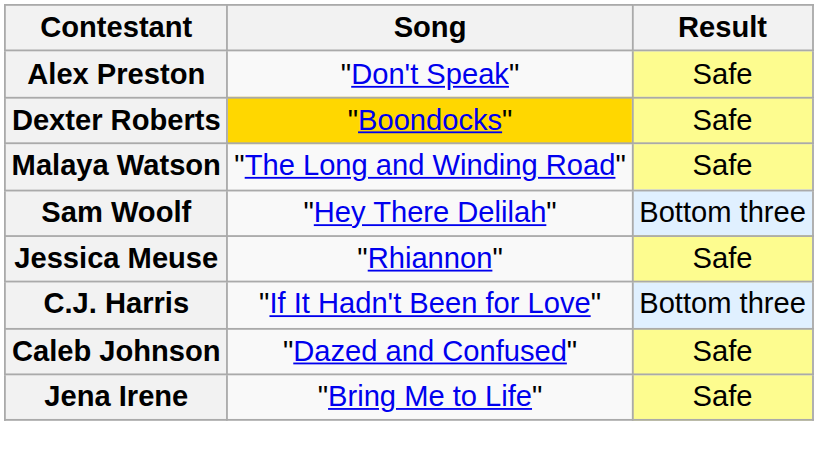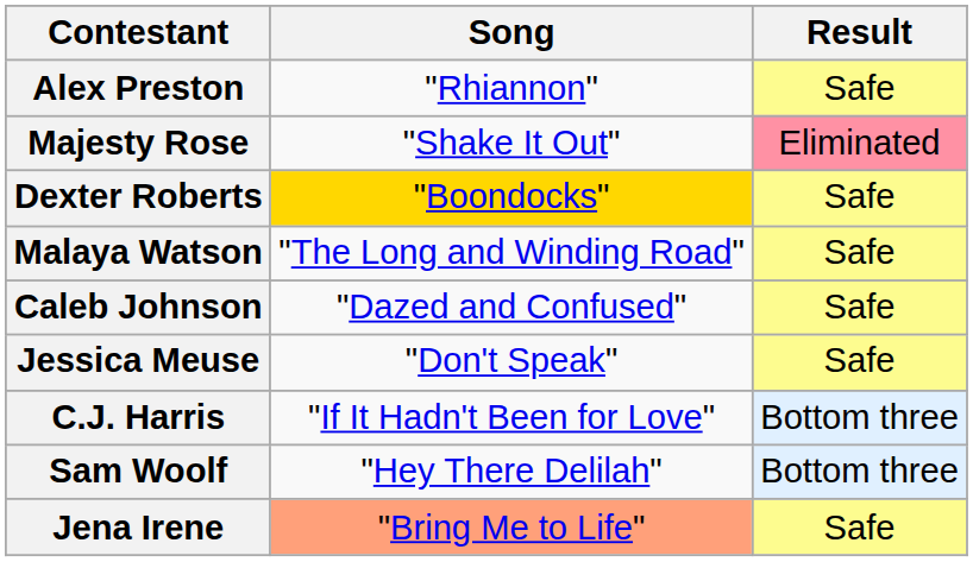Alex Preston | Song: "Don't Speak" -> "Rhiannon"
+ row: Majesty Rose | "Shake It Out" | Eliminated
rows swapped: Sam Woolf <-> Caleb Johnson
Jessica Meuse | Song: "Rhiannon" -> "Don't Speak"
Jena Irene | Song: no background -> lightsalmon background
